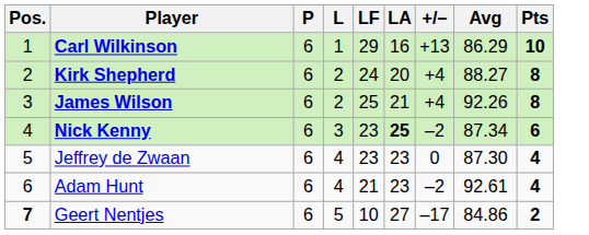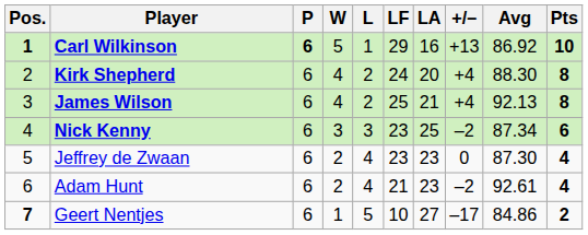+ column: W | 5 | 4 | 4 | 3 | 2 | 2 | 1
Carl Wilkinson | Pos.: normal -> bold
Carl Wilkinson | P: normal -> bold
Carl Wilkinson | Avg: 86.29 -> 86.92
Kirk Shepherd | Avg: 88.27 -> 88.30
James Wilson | Avg: 92.26 -> 92.13
Nick Kenny | LA: bold -> normal
